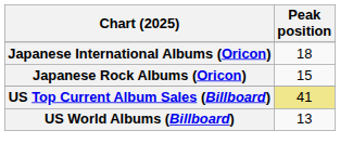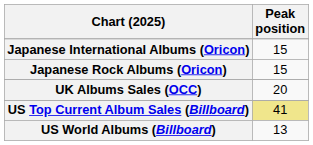Japanese International Albums (Oricon) | Peak position: 18 -> 15
+ row: UK Albums Sales (OCC) | 20
